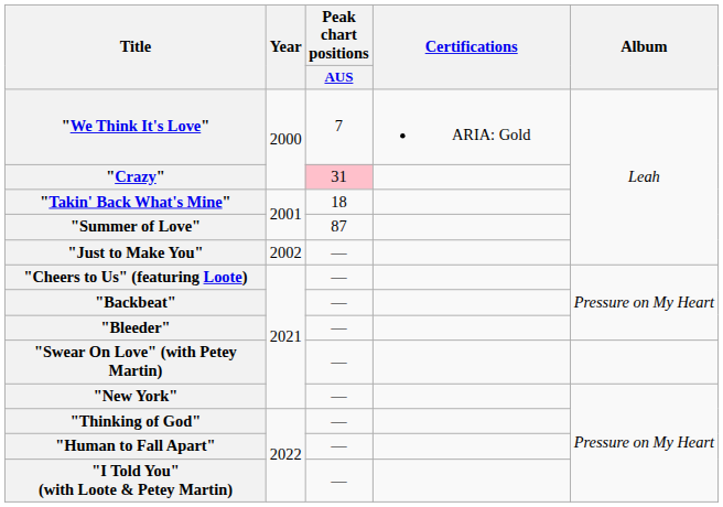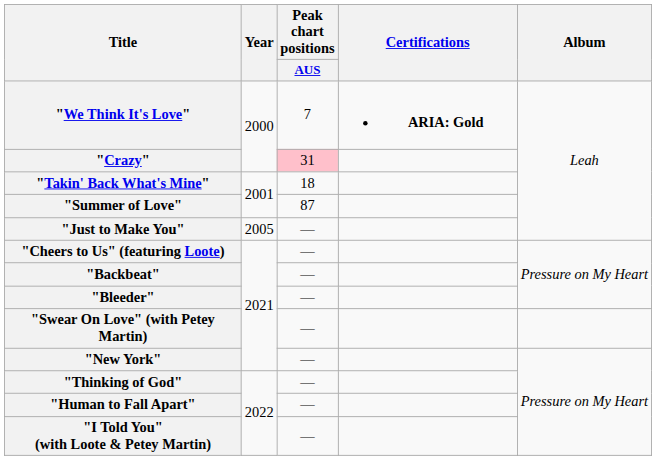"We Think It's Love" | Certifications: normal -> bold
"Just to Make You" | Year: 2002 -> 2005
